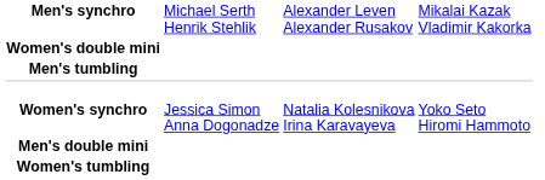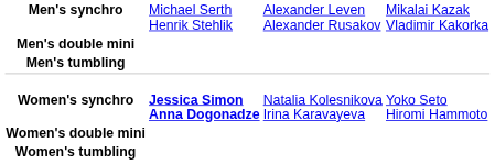rows swapped: Men's double mini <-> Women's double mini
Women's synchro | column 2: normal -> bold
